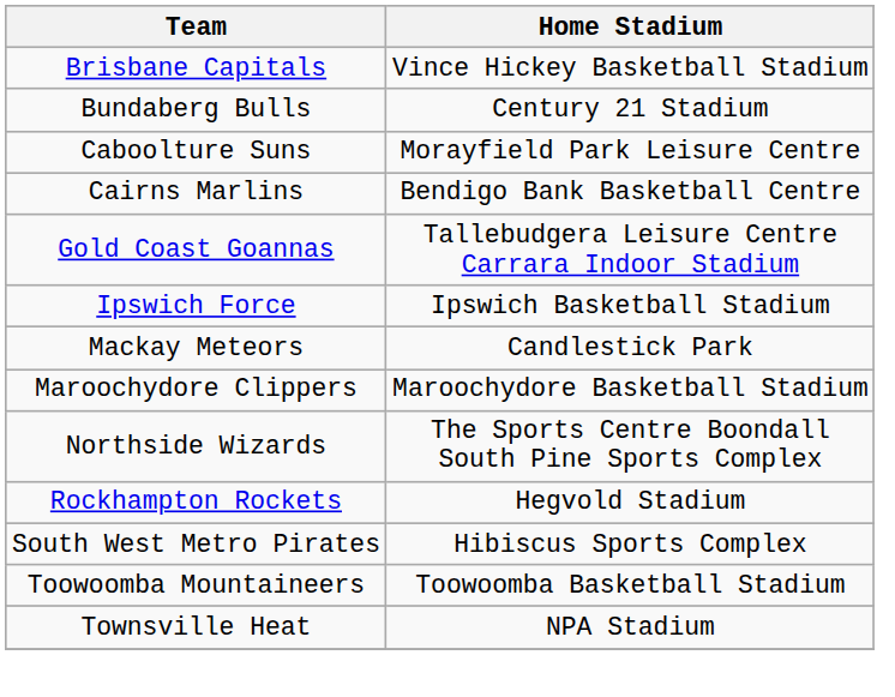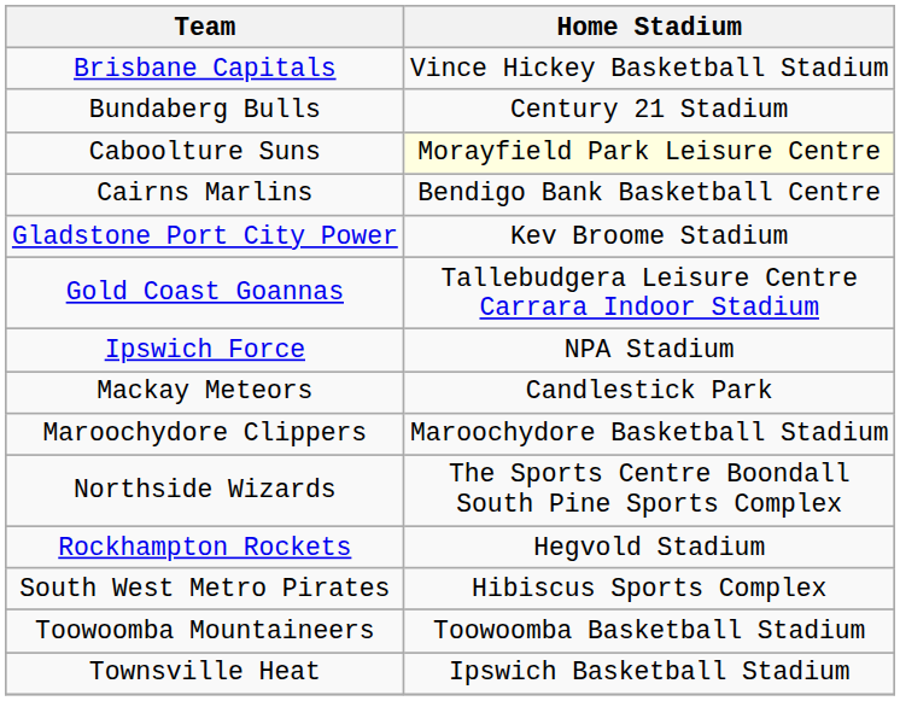Caboolture Suns | Home Stadium: no background -> lightyellow background
+ row: Gladstone Port City Power | Kev Broome Stadium
Ipswich Force | Home Stadium: Ipswich Basketball Stadium -> NPA Stadium
Townsville Heat | Home Stadium: NPA Stadium -> Ipswich Basketball Stadium
